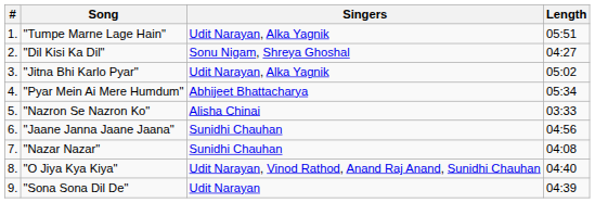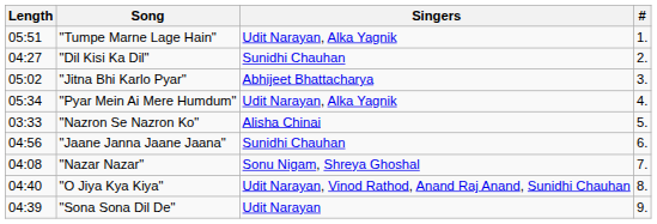columns swapped: # <-> Length
"Dil Kisi Ka Dil" | Singers: Sonu Nigam, Shreya Ghoshal -> Sunidhi Chauhan
"Jitna Bhi Karlo Pyar" | Singers: Udit Narayan, Alka Yagnik -> Abhijeet Bhattacharya
"Pyar Mein Ai Mere Humdum" | Singers: Abhijeet Bhattacharya -> Udit Narayan, Alka Yagnik
"Nazar Nazar" | Singers: Sunidhi Chauhan -> Sonu Nigam, Shreya Ghoshal
